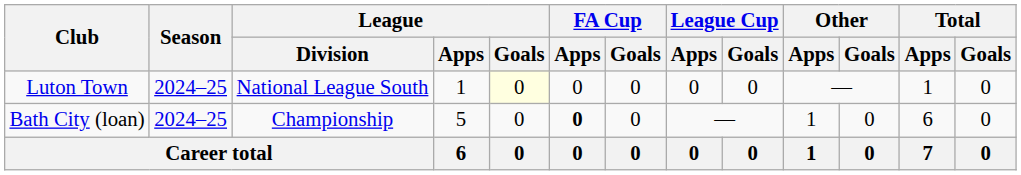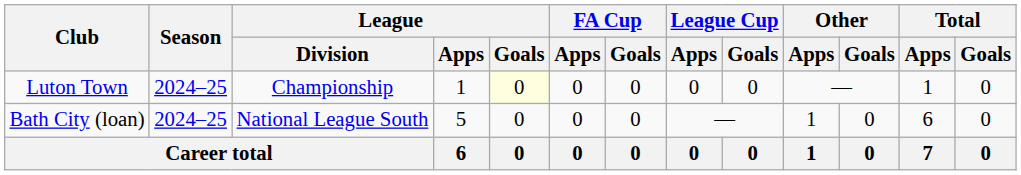Luton Town | League / Division: National League South -> Championship
Bath City (loan) | League / Division: Championship -> National League South
Bath City (loan) | FA Cup / Apps: bold -> normal
